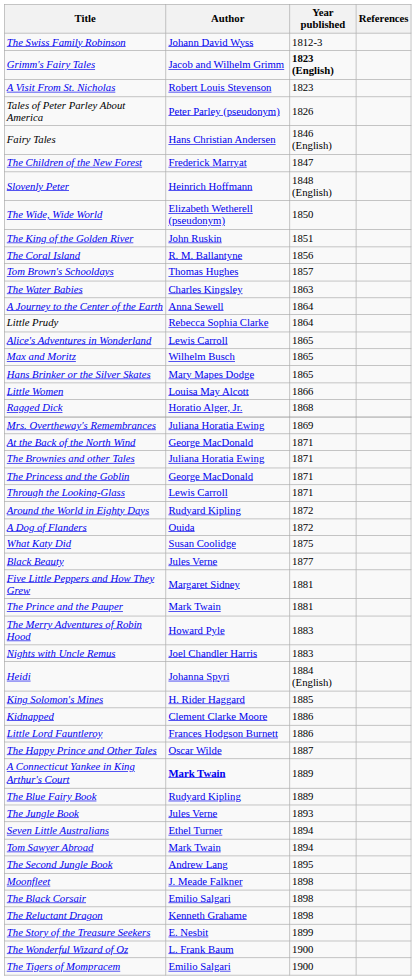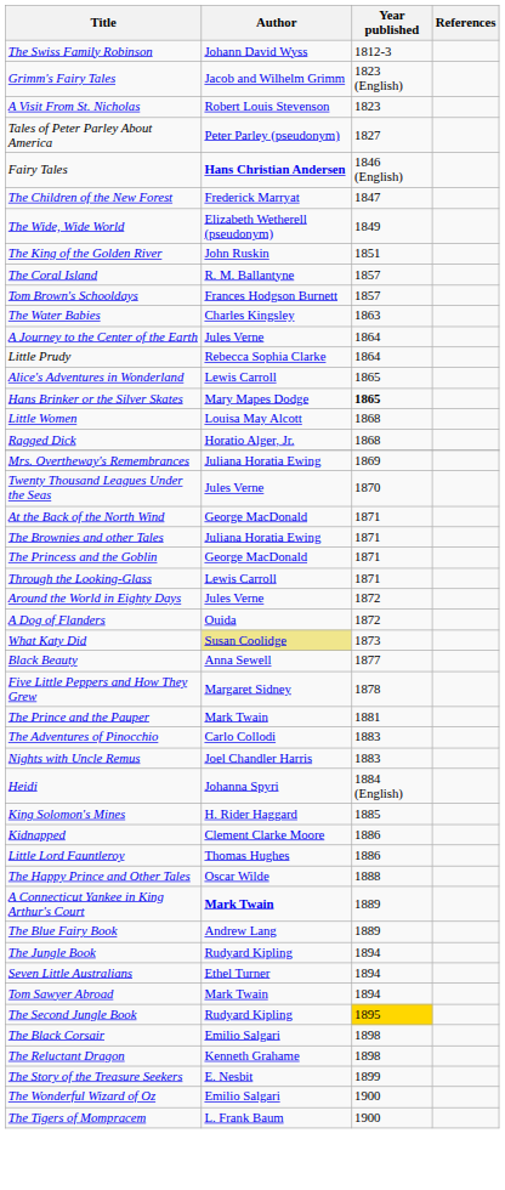Grimm's Fairy Tales | Year published: bold -> normal
Tales of Peter Parley About America | Year published: 1826 -> 1827
Fairy Tales | Author: normal -> bold
- row: Slovenly Peter | Heinrich Hoffmann | 1848 (English)
The Wide, Wide World | Year published: 1850 -> 1849
The Coral Island | Year published: 1856 -> 1857
Tom Brown's Schooldays | Author: Thomas Hughes -> Frances Hodgson Burnett
A Journey to the Center of the Earth | Author: Anna Sewell -> Jules Verne
- row: Max and Moritz | Wilhelm Busch | 1865
Hans Brinker or the Silver Skates | Year published: normal -> bold
Little Women | Year published: 1866 -> 1868
+ row: Twenty Thousand Leagues Under the Seas | Jules Verne | 1870
Around the World in Eighty Days | Author: Rudyard Kipling -> Jules Verne
What Katy Did | Author: no background -> khaki background
What Katy Did | Year published: 1875 -> 1873
Black Beauty | Author: Jules Verne -> Anna Sewell
Five Little Peppers and How They Grew | Year published: 1881 -> 1878
+ row: The Adventures of Pinocchio | Carlo Collodi | 1883
- row: The Merry Adventures of Robin Hood | Howard Pyle | 1883
Little Lord Fauntleroy | Author: Frances Hodgson Burnett -> Thomas Hughes
The Happy Prince and Other Tales | Year published: 1887 -> 1888
The Blue Fairy Book | Author: Rudyard Kipling -> Andrew Lang
The Jungle Book | Author: Jules Verne -> Rudyard Kipling
The Jungle Book | Year published: 1893 -> 1894
The Second Jungle Book | Author: Andrew Lang -> Rudyard Kipling
The Second Jungle Book | Year published: no background -> gold background
- row: Moonfleet | J. Meade Falkner | 1898
The Wonderful Wizard of Oz | Author: L. Frank Baum -> Emilio Salgari
The Tigers of Mompracem | Author: Emilio Salgari -> L. Frank Baum
